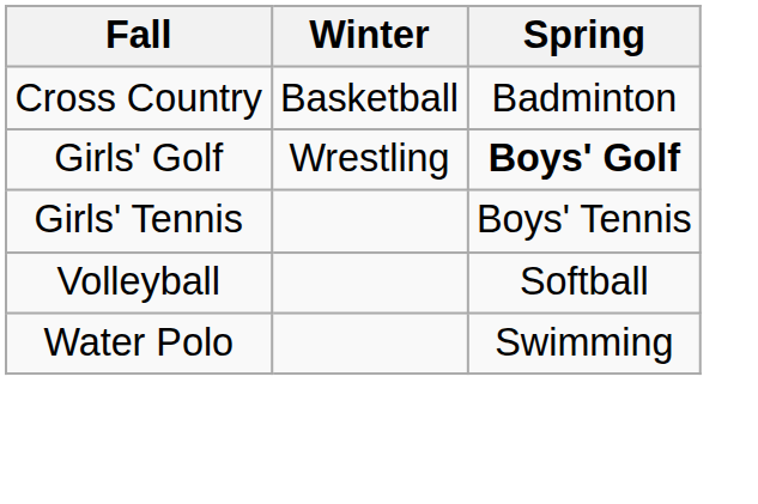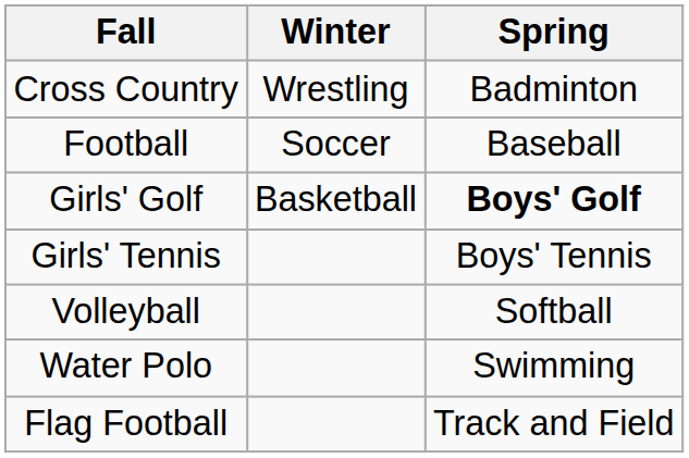Cross Country | Winter: Basketball -> Wrestling
+ row: Football | Soccer | Baseball
Girls' Golf | Winter: Wrestling -> Basketball
+ row: Flag Football | Track and Field
